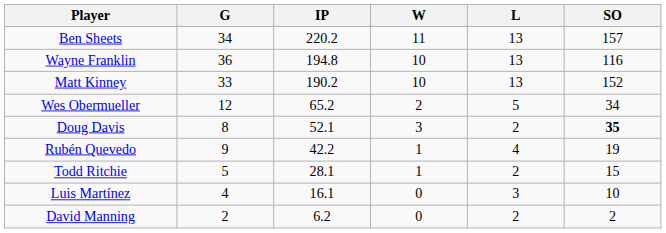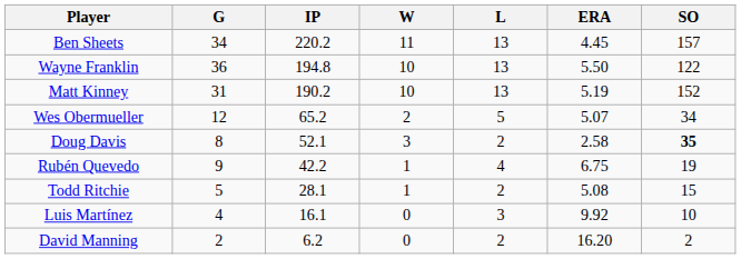+ column: ERA | 4.45 | 5.50 | 5.19 | 5.07 | 2.58 | 6.75 | 5.08 | 9.92 | 16.20
Wayne Franklin | SO: 116 -> 122
Matt Kinney | G: 33 -> 31
